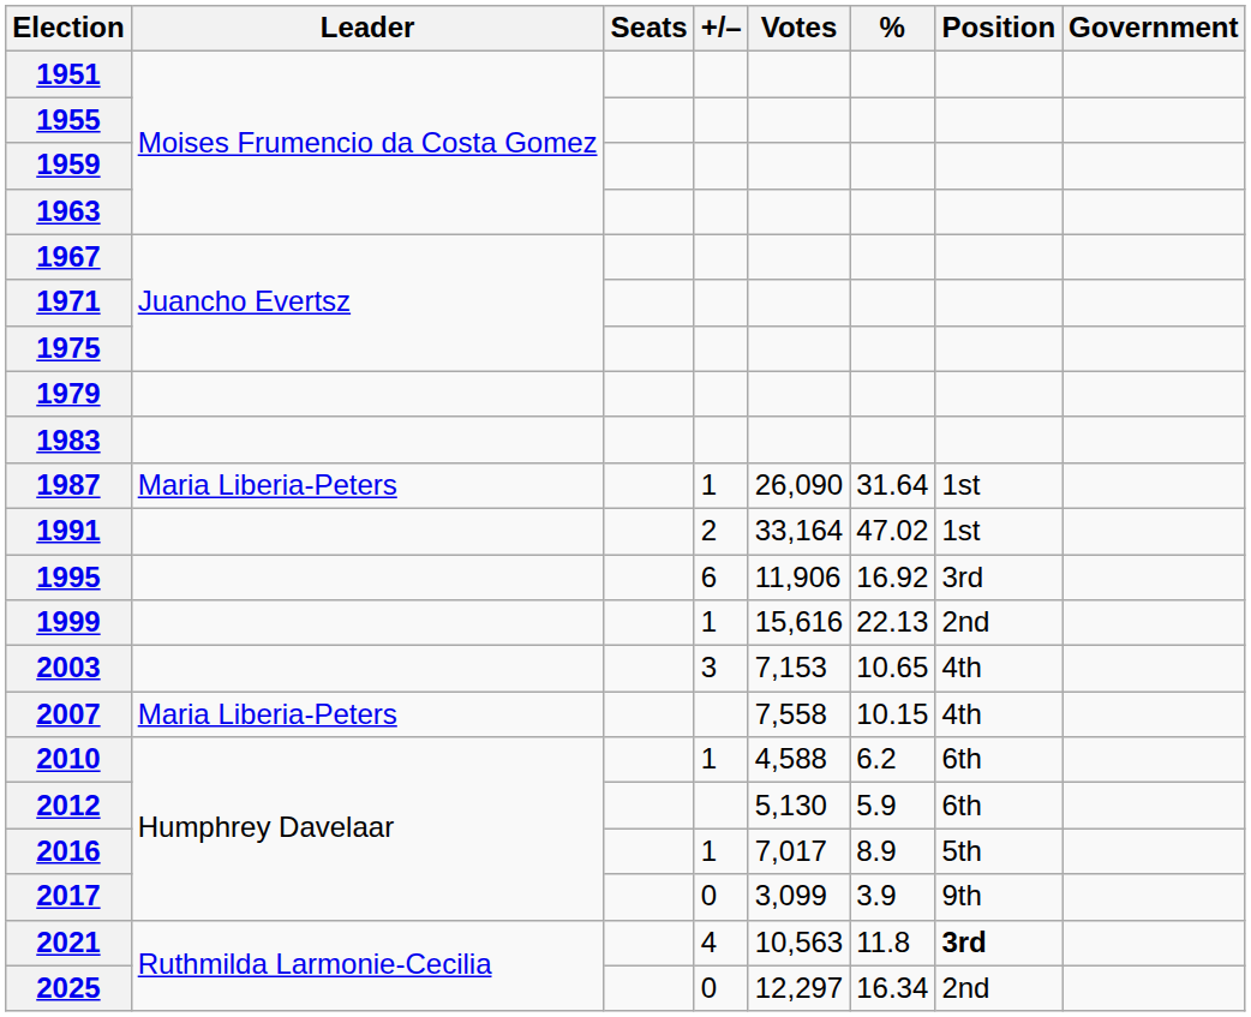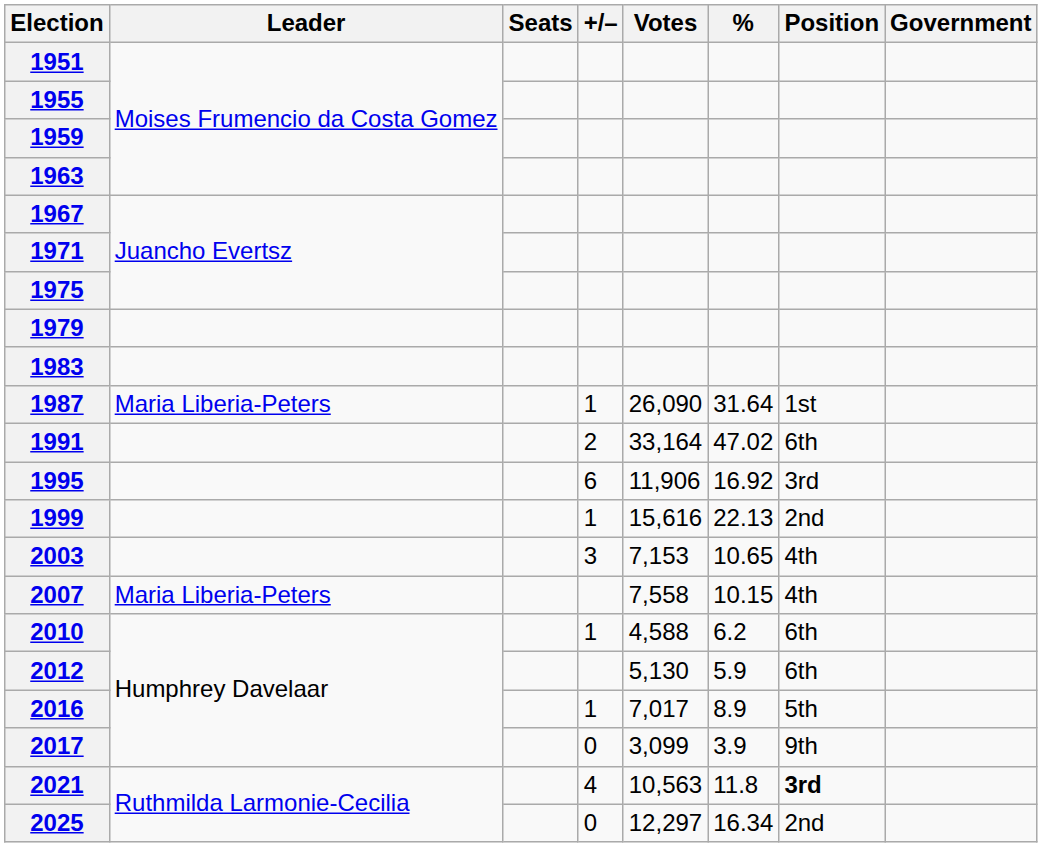1991 | Position: 1st -> 6th
